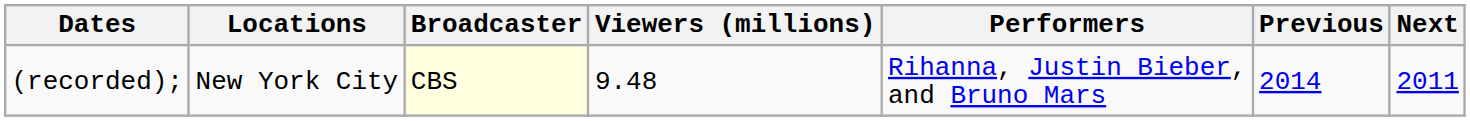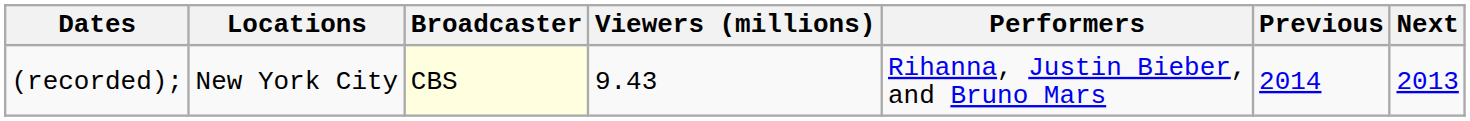(recorded); | Viewers (millions): 9.48 -> 9.43
(recorded); | Next: 2011 -> 2013
